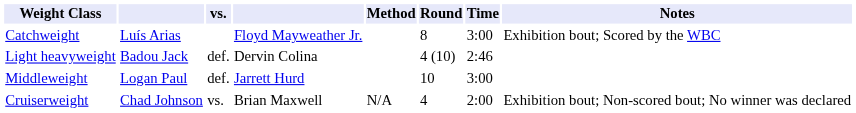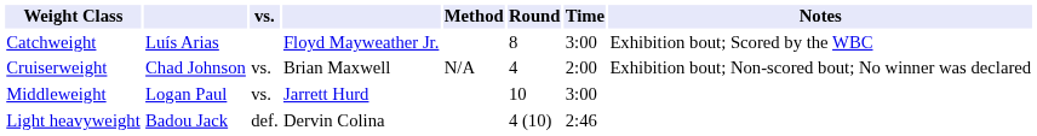rows swapped: Light heavyweight <-> Cruiserweight
Middleweight | vs.: def. -> vs.
